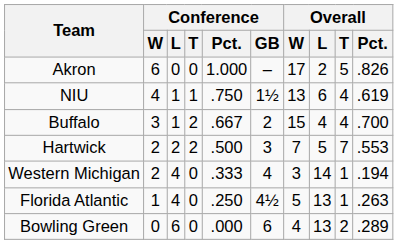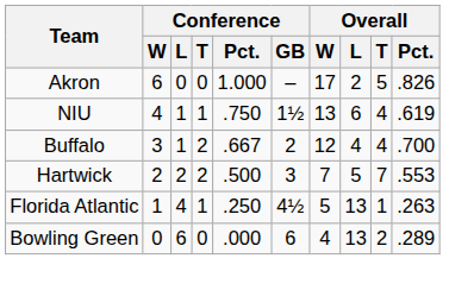Buffalo | Overall / W: 15 -> 12
- row: Western Michigan | 2 | 4 | 0 | .333 | 4 | 3 | 14 | 1 | .194
Florida Atlantic | Conference / T: 0 -> 1
